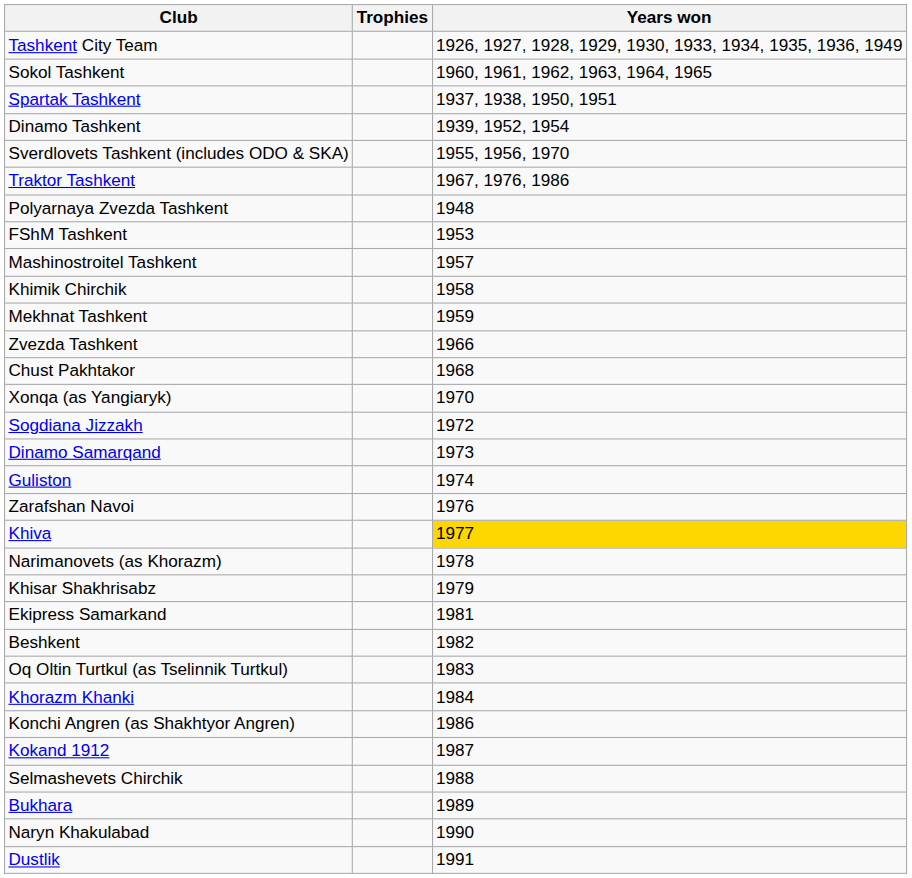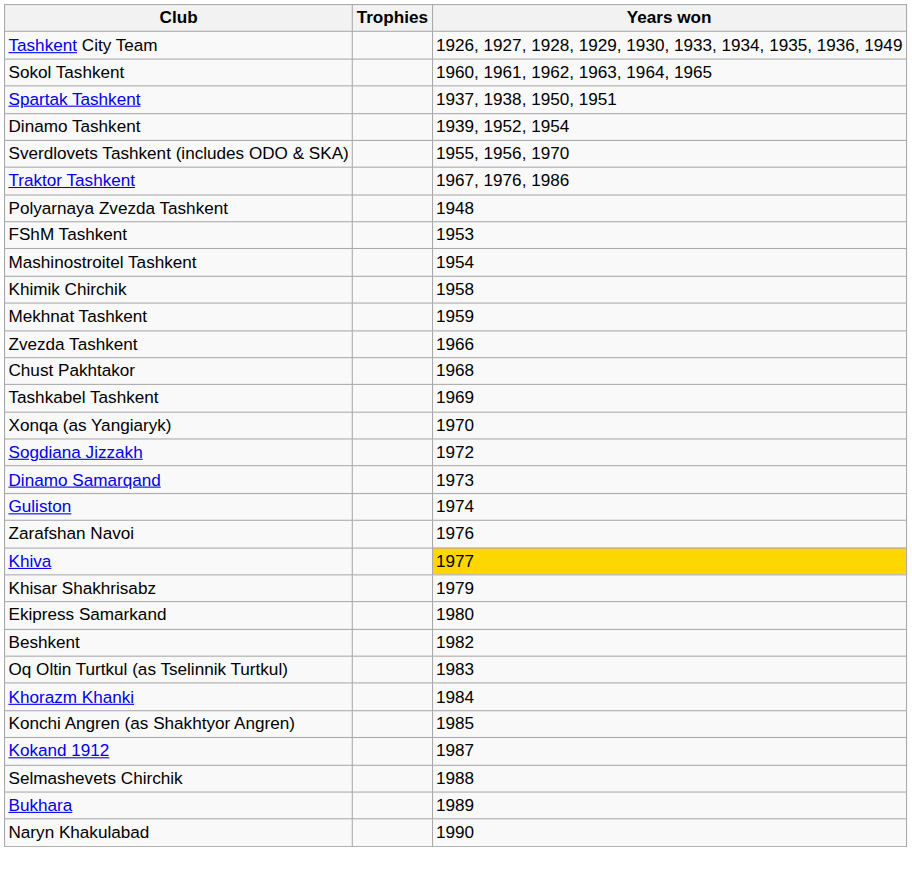Mashinostroitel Tashkent | Years won: 1957 -> 1954
+ row: Tashkabel Tashkent | 1969
- row: Narimanovets (as Khorazm) | 1978
Ekipress Samarkand | Years won: 1981 -> 1980
Konchi Angren (as Shakhtyor Angren) | Years won: 1986 -> 1985
- row: Dustlik | 1991
